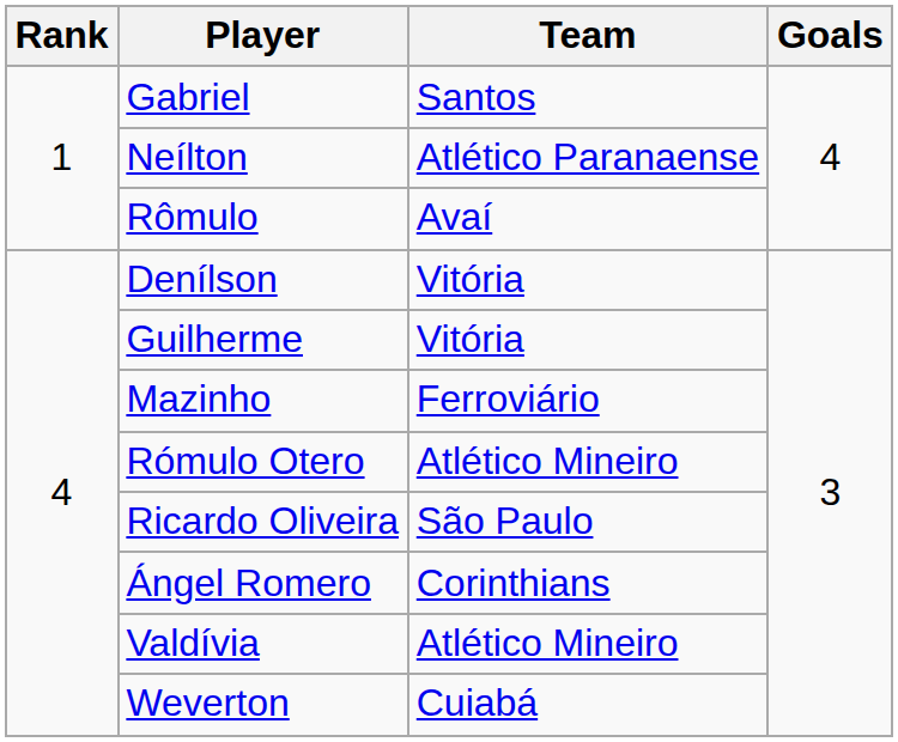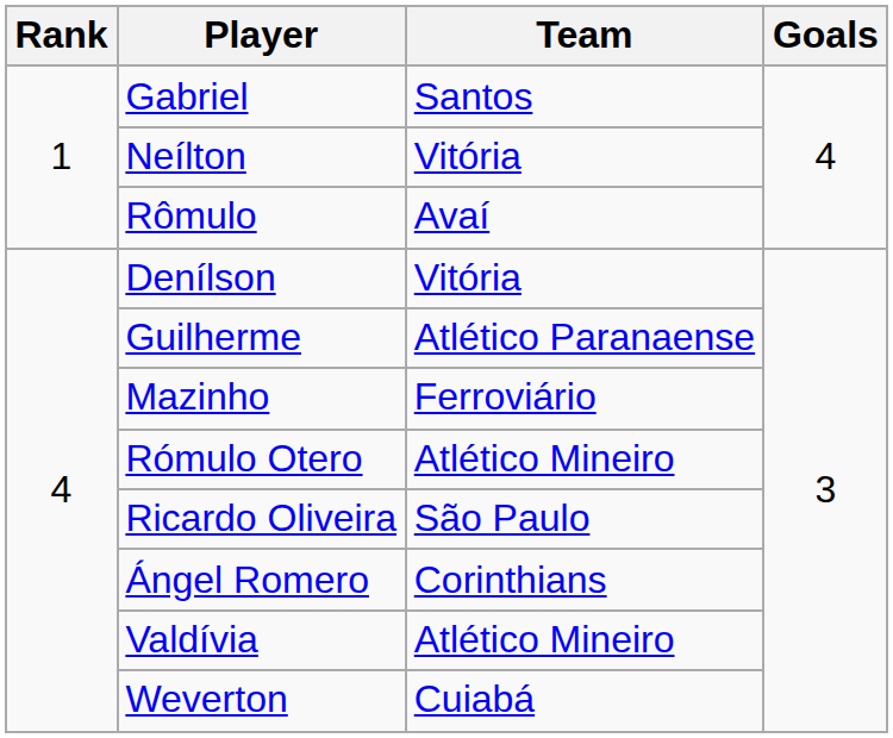Neílton | Team: Atlético Paranaense -> Vitória
Guilherme | Team: Vitória -> Atlético Paranaense
